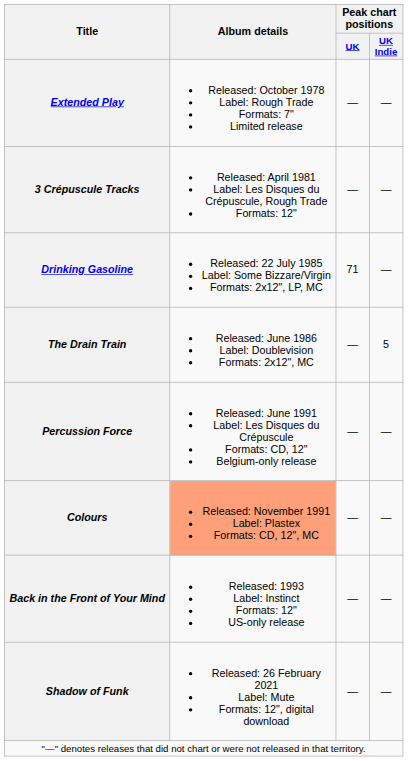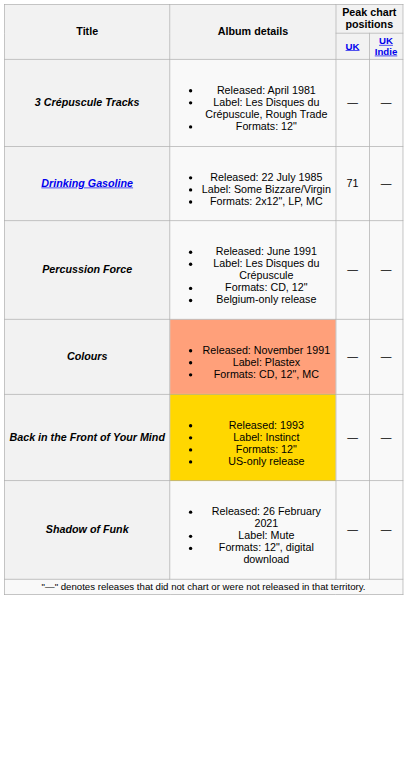- row: Extended Play | Released: October 1978 Label: Rough Trade Formats: 7" Limited release | — | —
- row: The Drain Train | Released: June 1986 Label: Doublevision Formats: 2x12", MC | — | 5
Back in the Front of Your Mind | Album details: no background -> gold background
